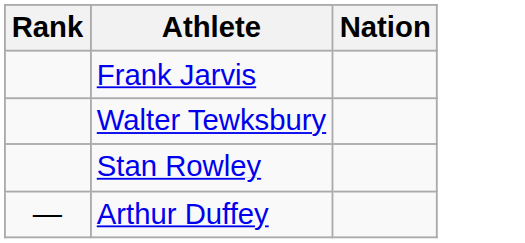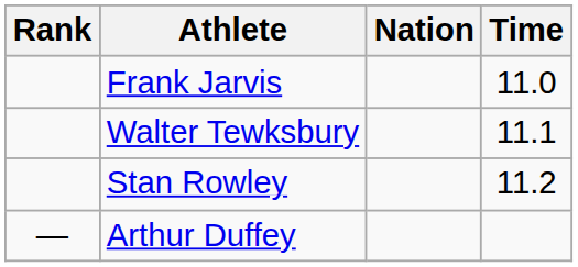+ column: Time | 11.0 | 11.1 | 11.2
